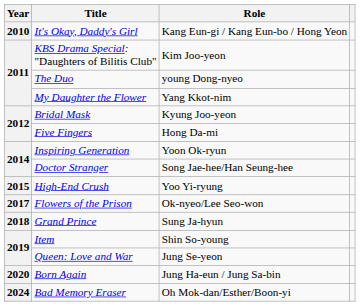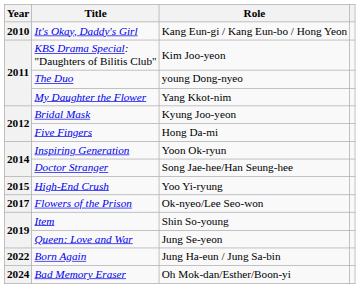- row: 2018 | Grand Prince | Sung Ja-hyun
Born Again | Year: 2020 -> 2022
